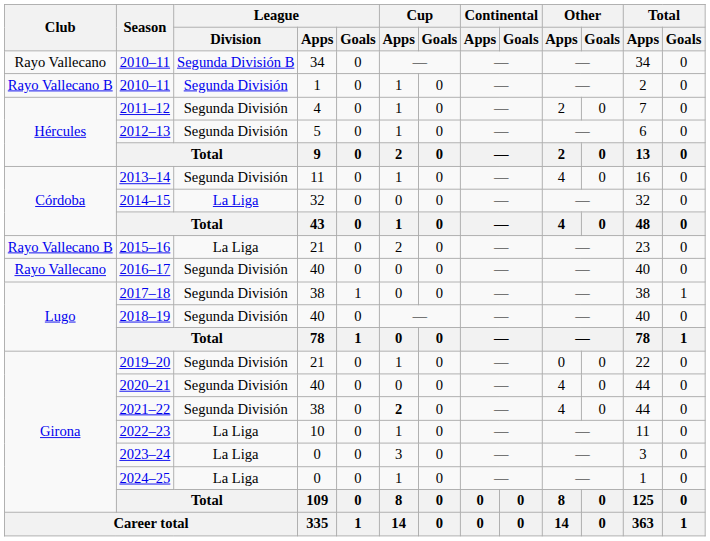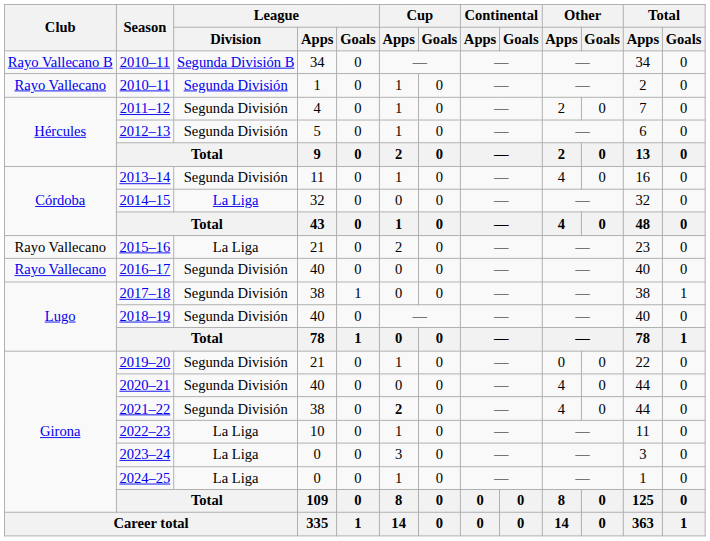2010–11 / 34 | Club: Rayo Vallecano -> Rayo Vallecano B
2010–11 / 1 | Club: Rayo Vallecano B -> Rayo Vallecano
2015–16 | Club: Rayo Vallecano B -> Rayo Vallecano
